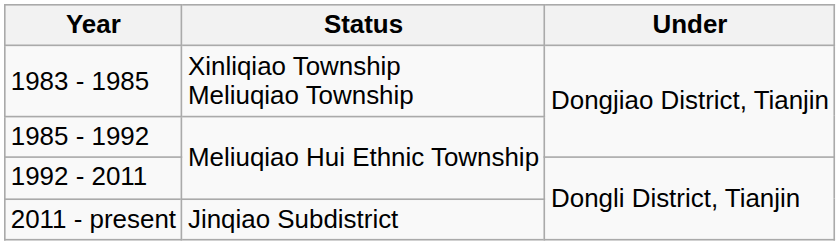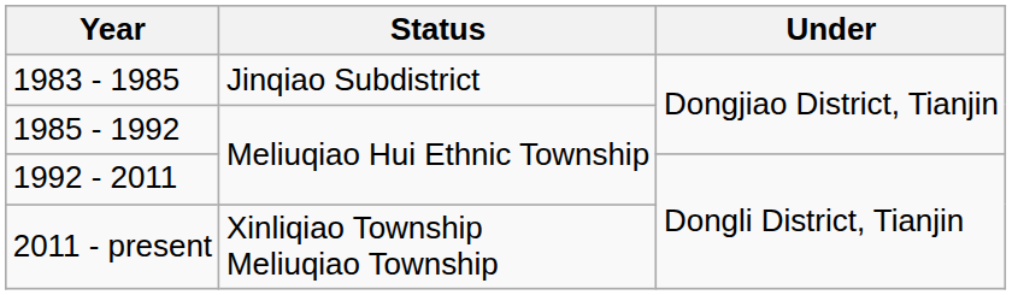1983 - 1985 | Status: Xinliqiao Township Meliuqiao Township -> Jinqiao Subdistrict
2011 - present | Status: Jinqiao Subdistrict -> Xinliqiao Township Meliuqiao Township
